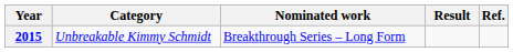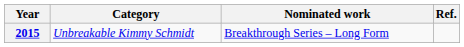- column: Result
